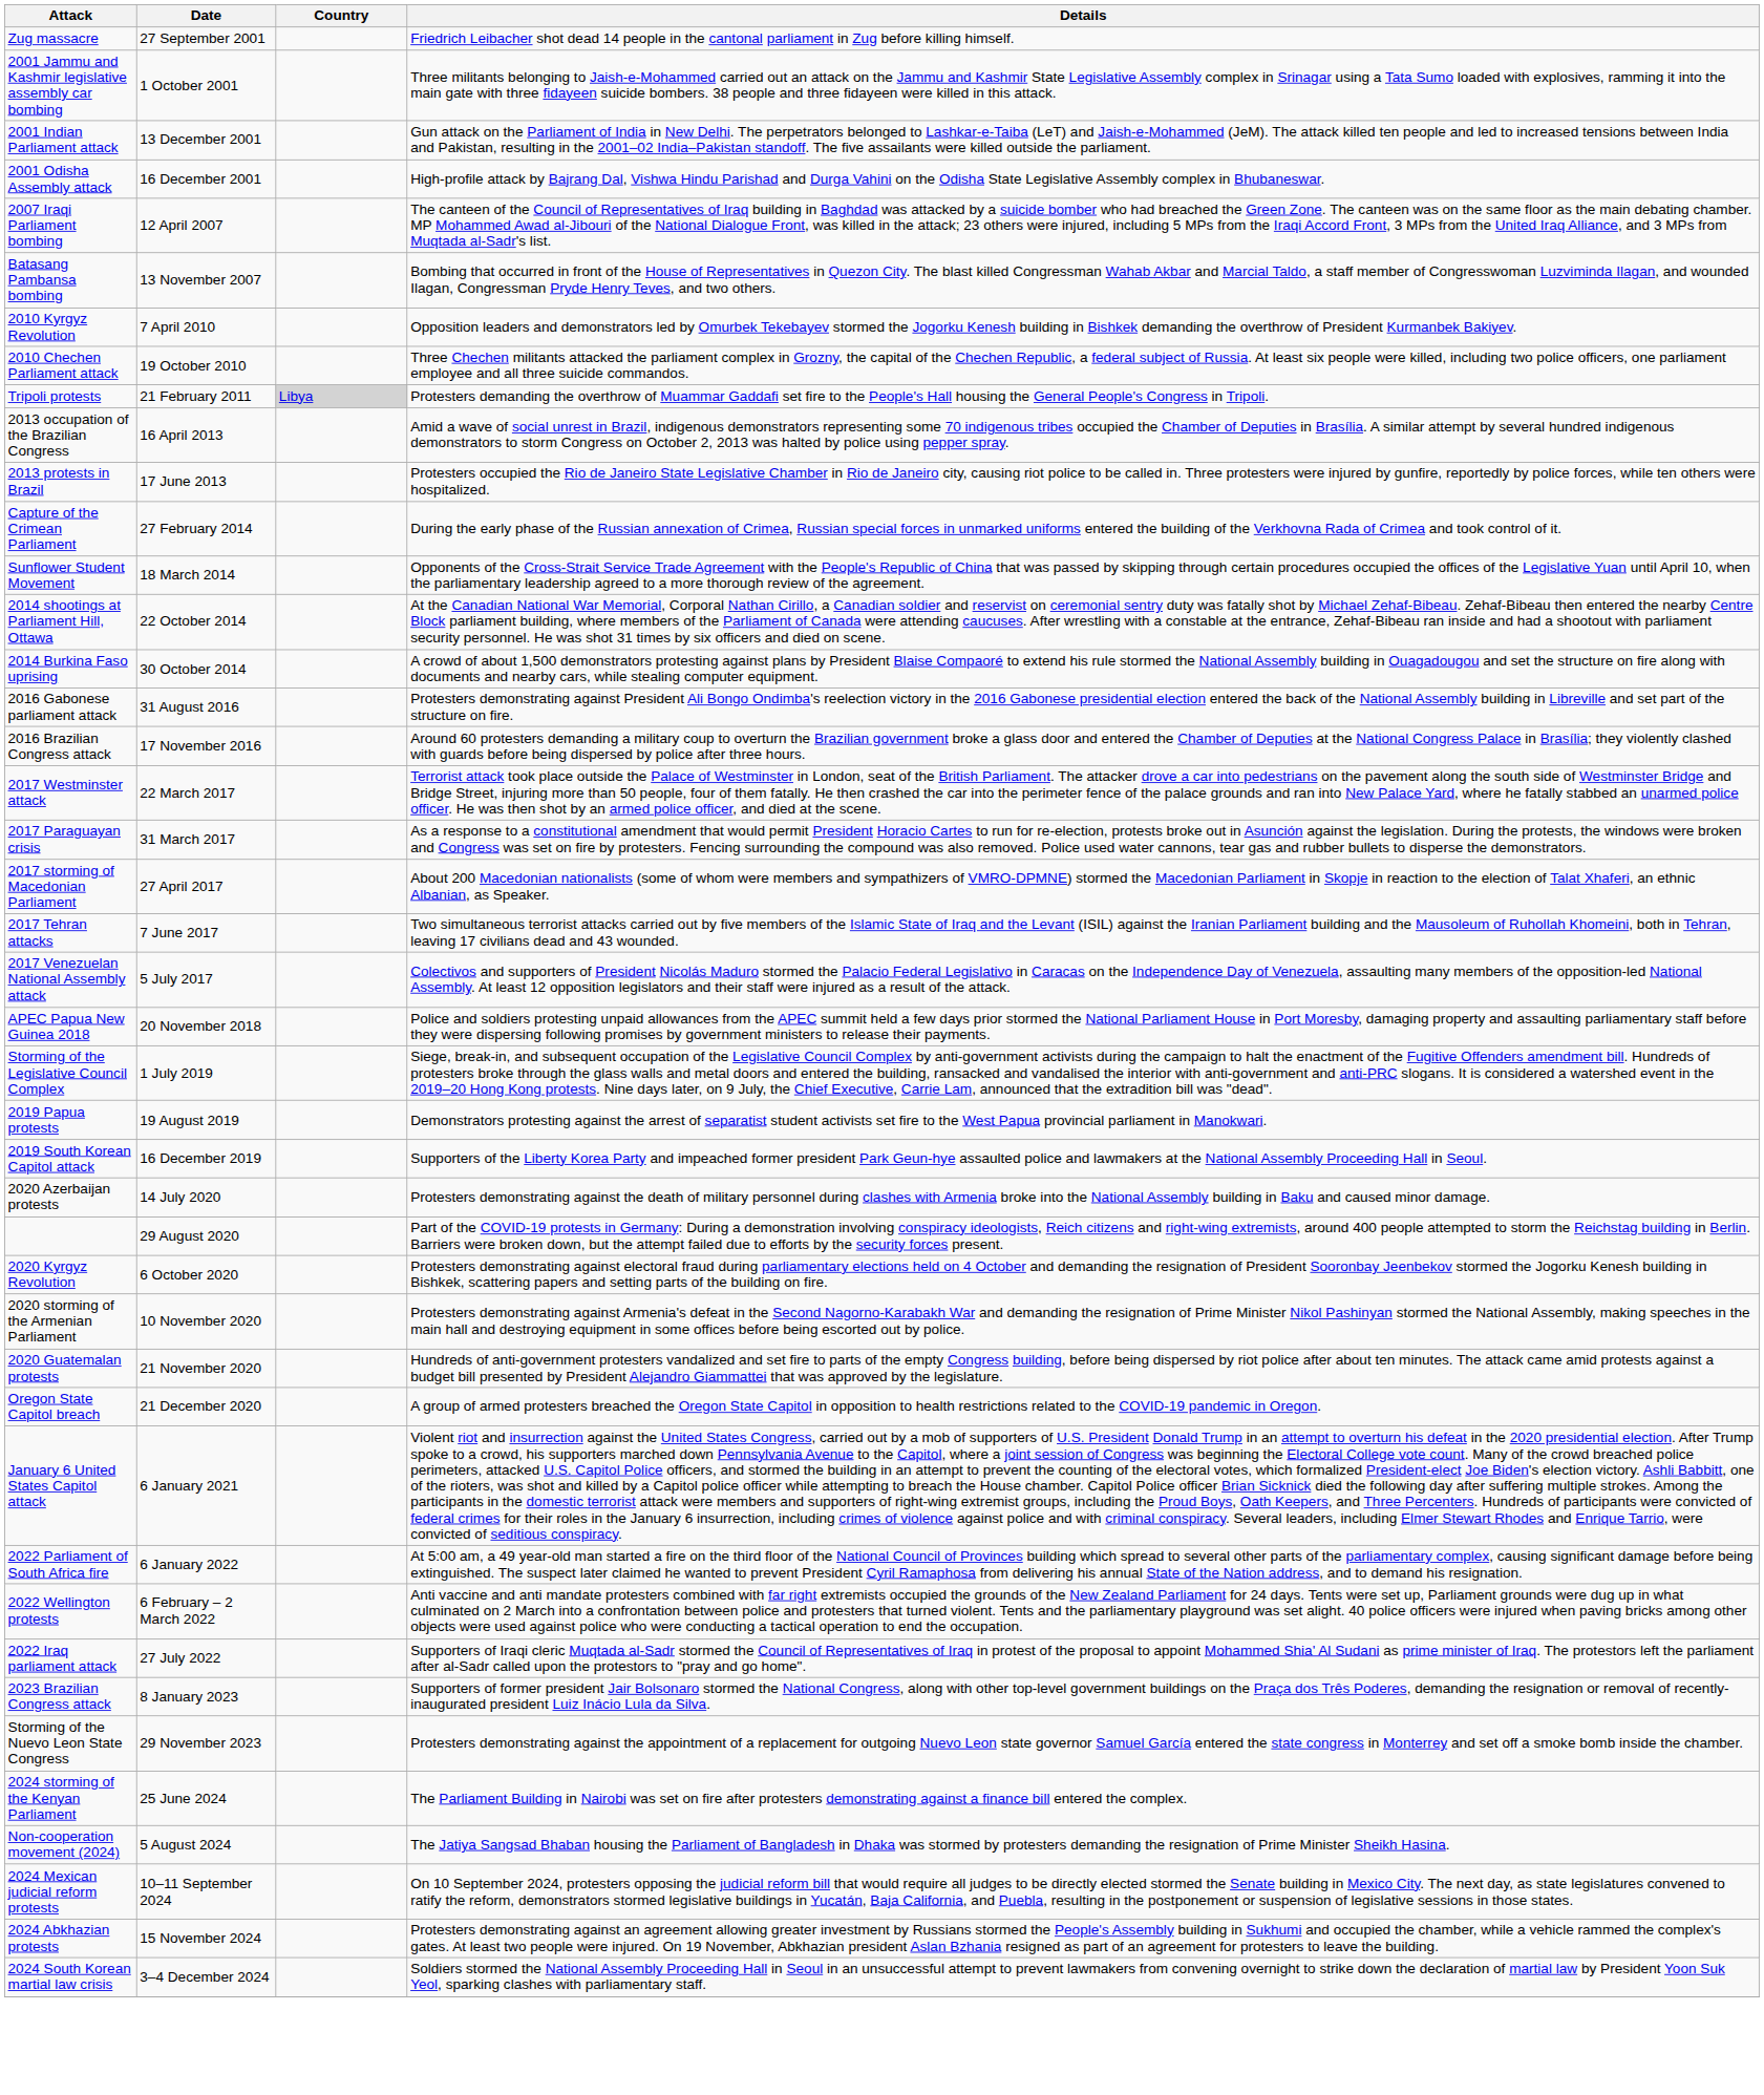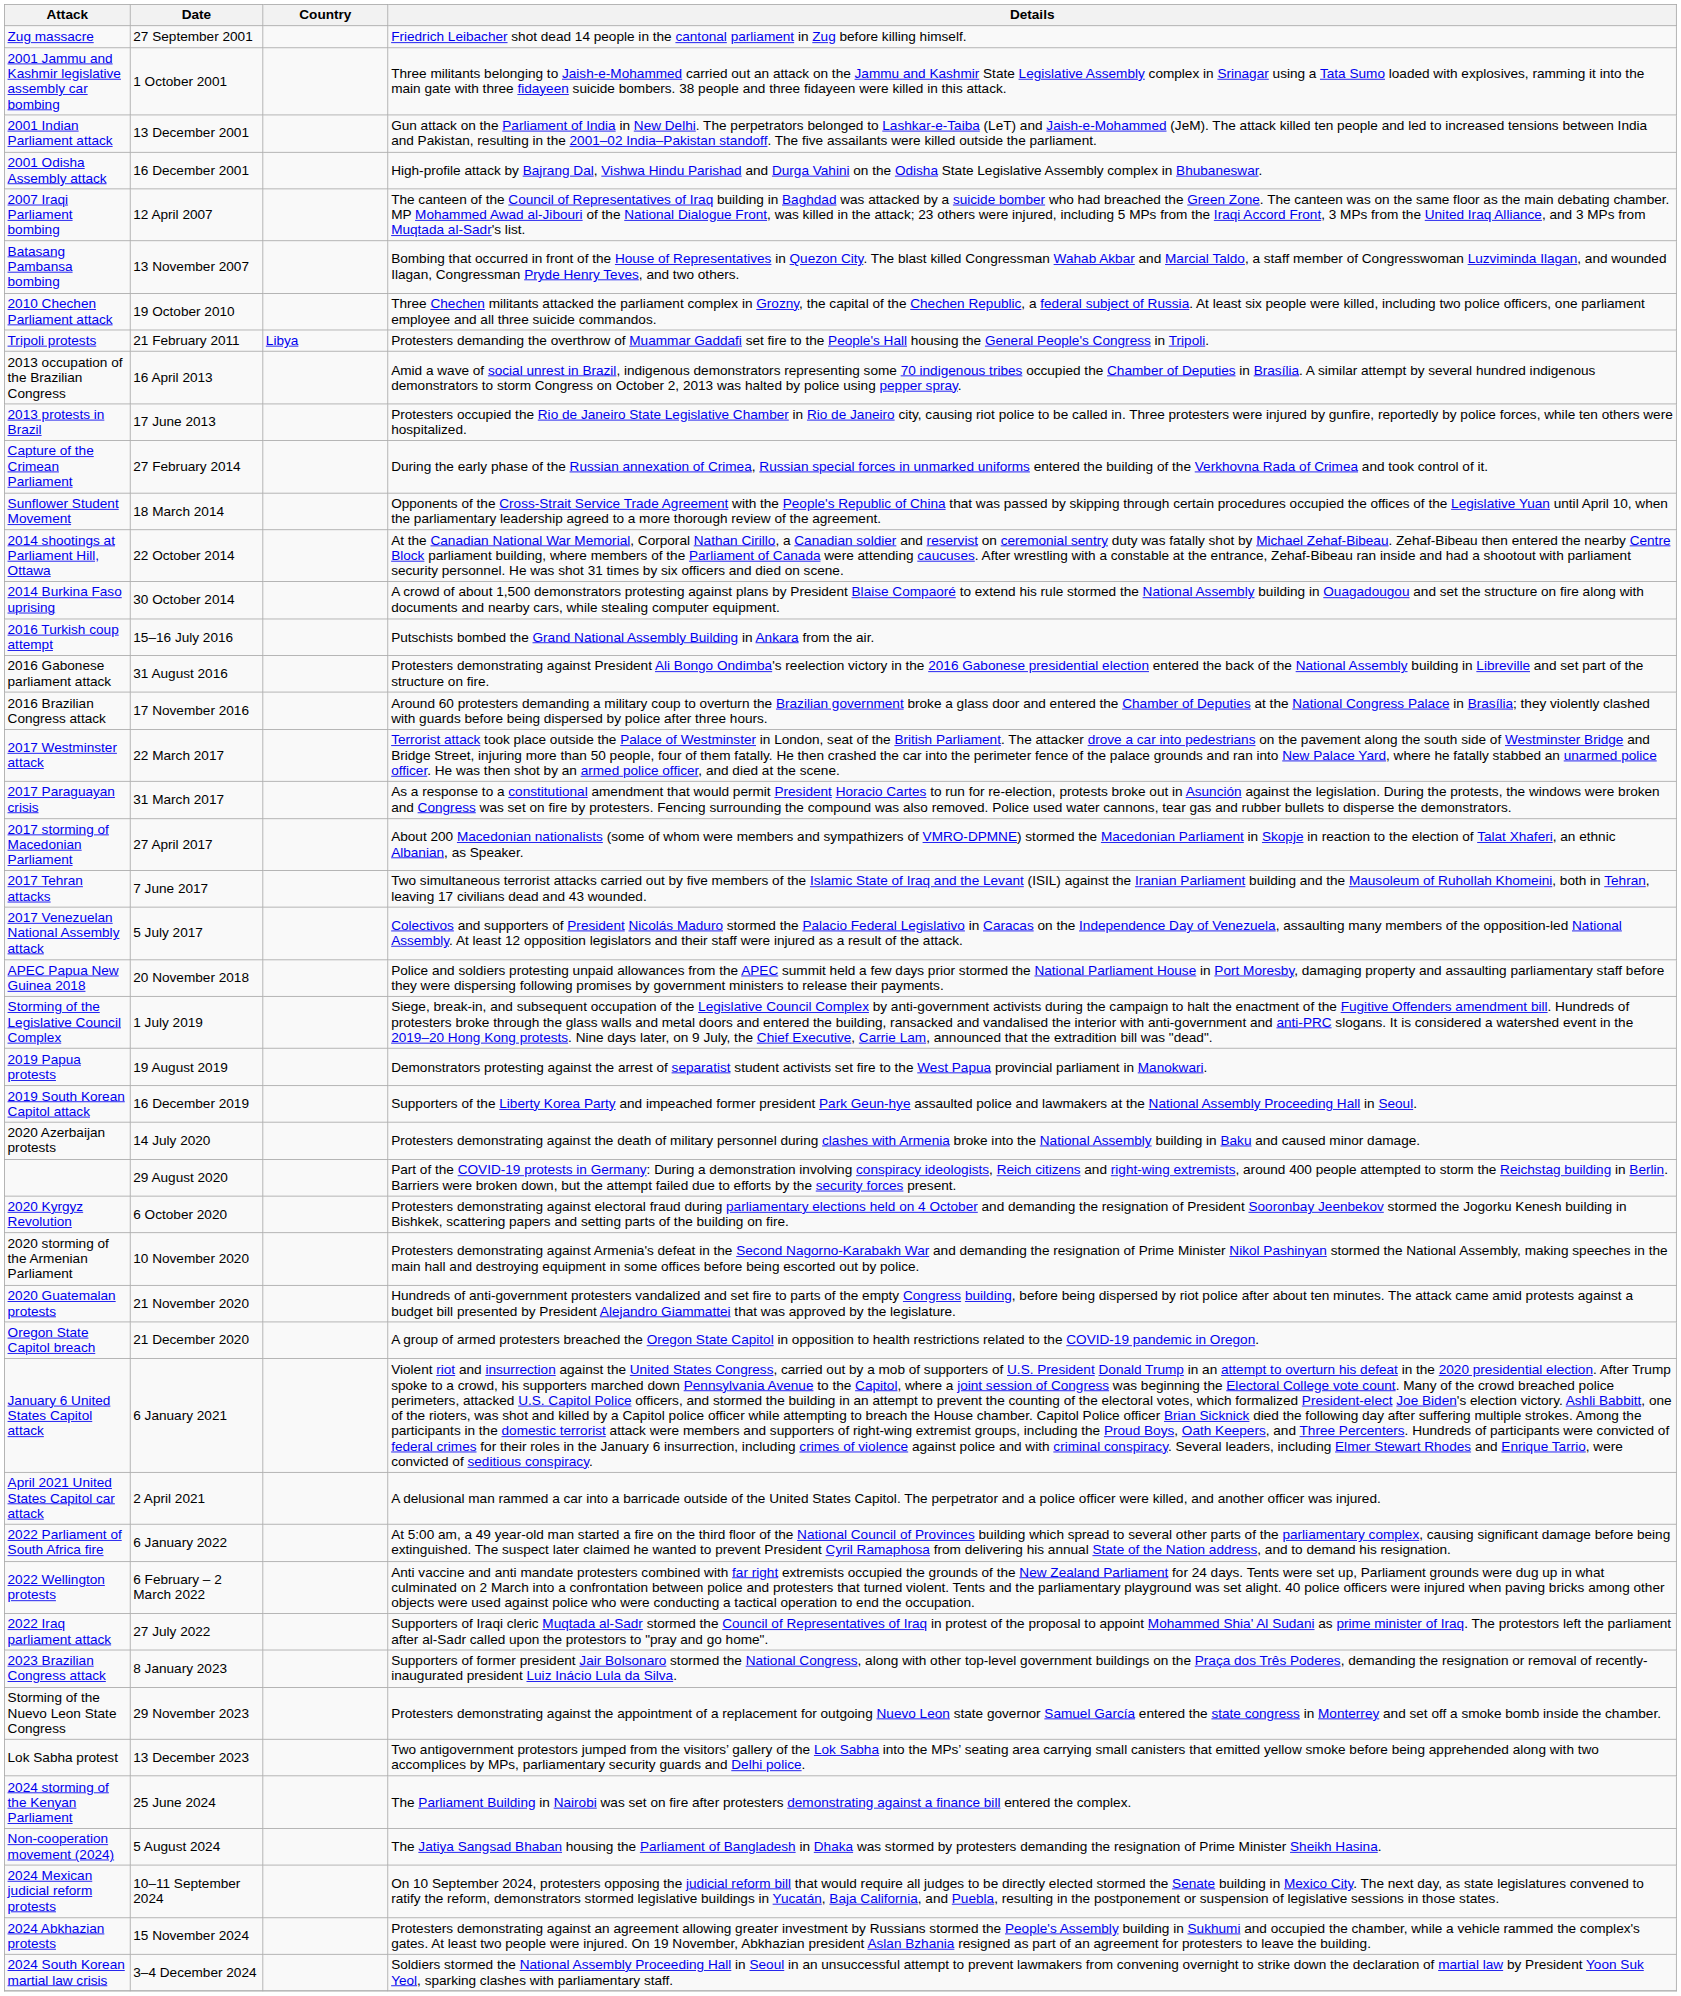- row: 2010 Kyrgyz Revolution | 7 April 2010 | Opposition leaders and demonstrators led by Omurbek Tekebayev stormed the Jogorku Kenesh building in Bishkek demanding the overthrow of President Kurmanbek Bakiyev.
Tripoli protests | Country: lightgrey background -> no background
+ row: 2016 Turkish coup attempt | 15–16 July 2016 | Putschists bombed the Grand National Assembly Building in Ankara from the air.
+ row: April 2021 United States Capitol car attack | 2 April 2021 | A delusional man rammed a car into a barricade outside of the United States Capitol. The perpetrator and a police officer were killed, and another officer was injured.
+ row: Lok Sabha protest | 13 December 2023 | Two antigovernment protestors jumped from the visitors’ gallery of the Lok Sabha into the MPs’ seating area carrying small canisters that emitted yellow smoke before being apprehended along with two accomplices by MPs, parliamentary security guards and Delhi police.
